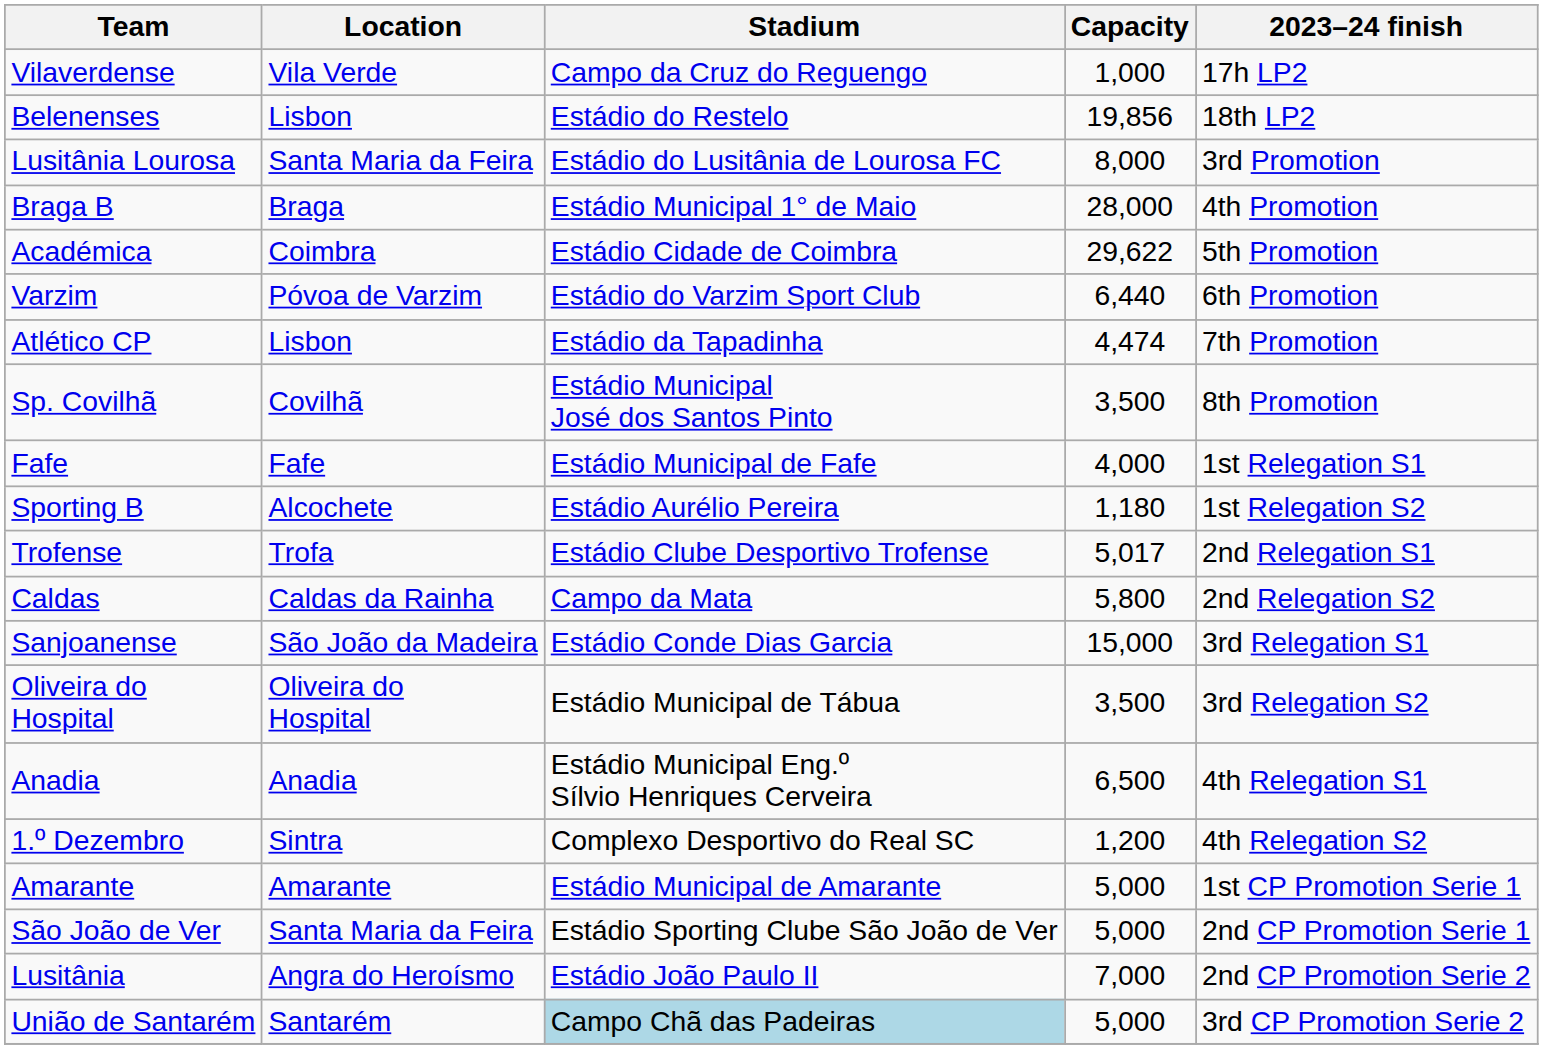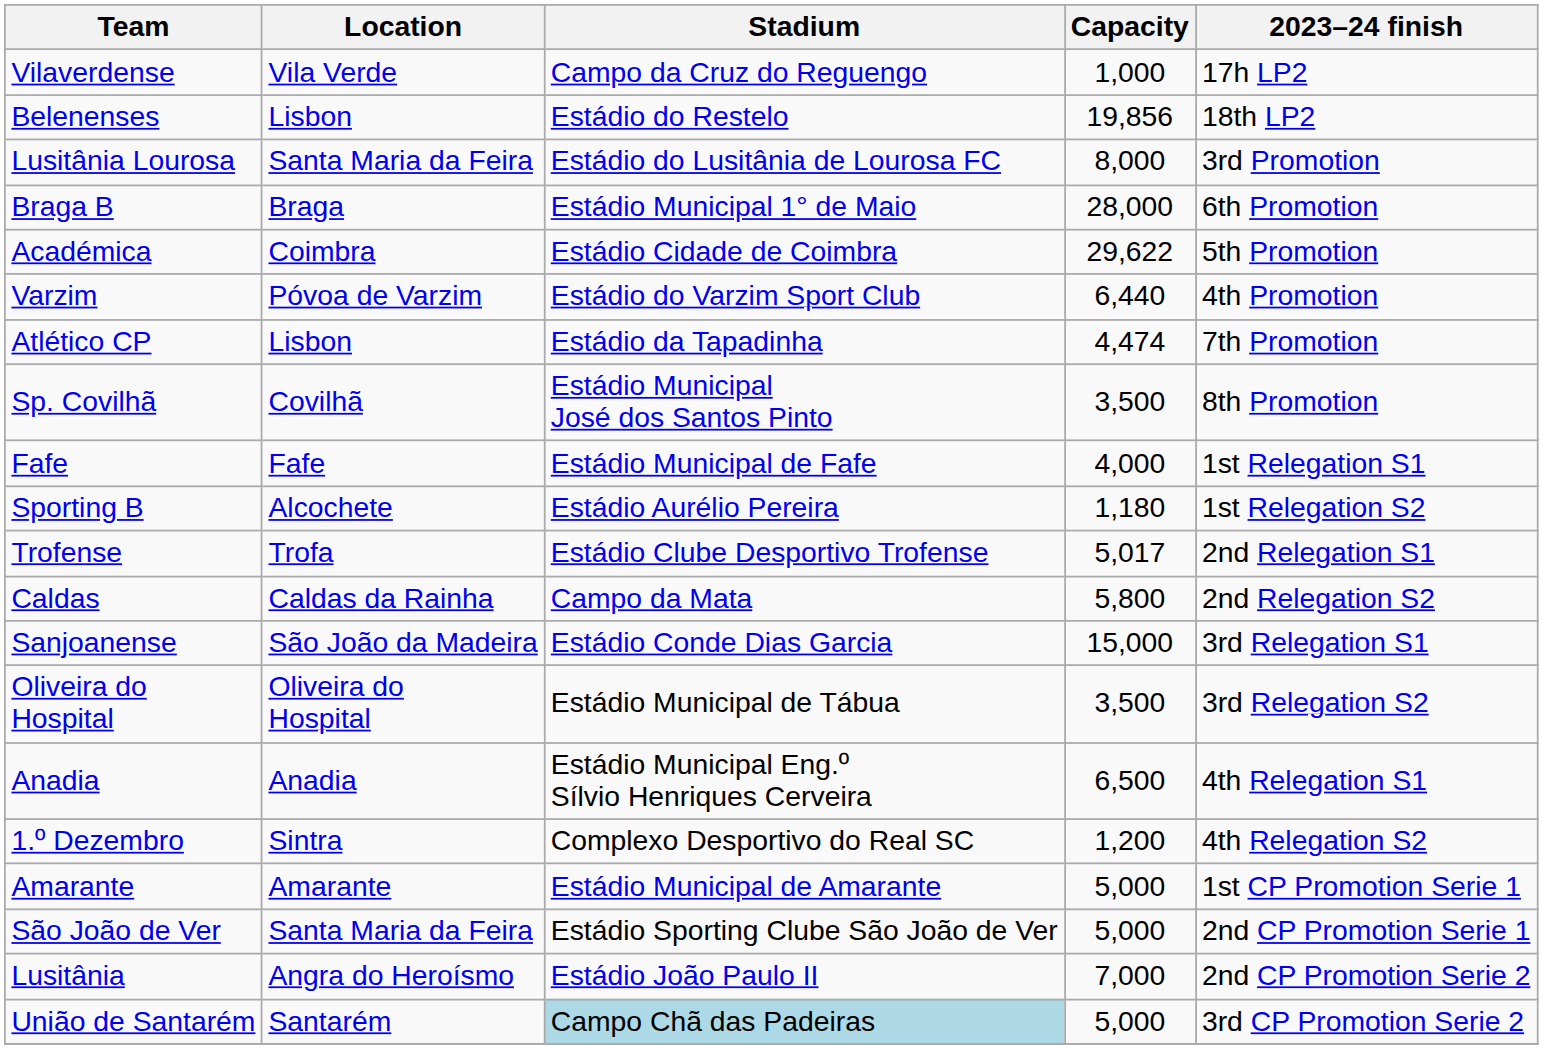Braga B | 2023–24 finish: 4th Promotion -> 6th Promotion
Varzim | 2023–24 finish: 6th Promotion -> 4th Promotion
